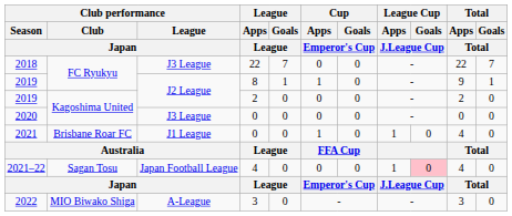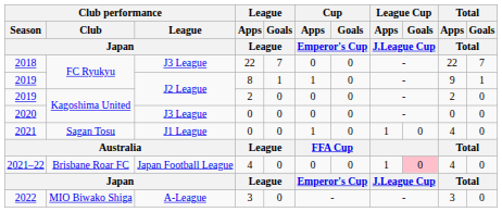2021 | Club performance / Club / Japan: Brisbane Roar FC -> Sagan Tosu
2021–22 | Club performance / Club / Japan: Sagan Tosu -> Brisbane Roar FC
